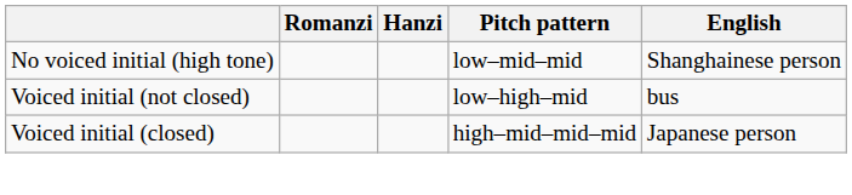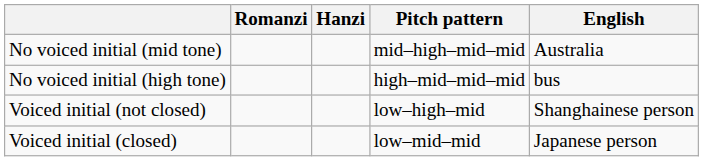+ row: No voiced initial (mid tone) | mid–high–mid–mid | Australia
No voiced initial (high tone) | Pitch pattern: low–mid–mid -> high–mid–mid–mid
No voiced initial (high tone) | English: Shanghainese person -> bus
Voiced initial (not closed) | English: bus -> Shanghainese person
Voiced initial (closed) | Pitch pattern: high–mid–mid–mid -> low–mid–mid
